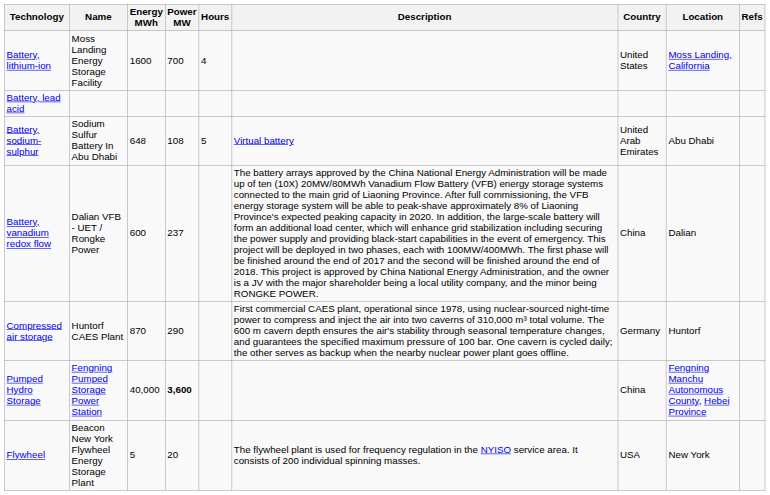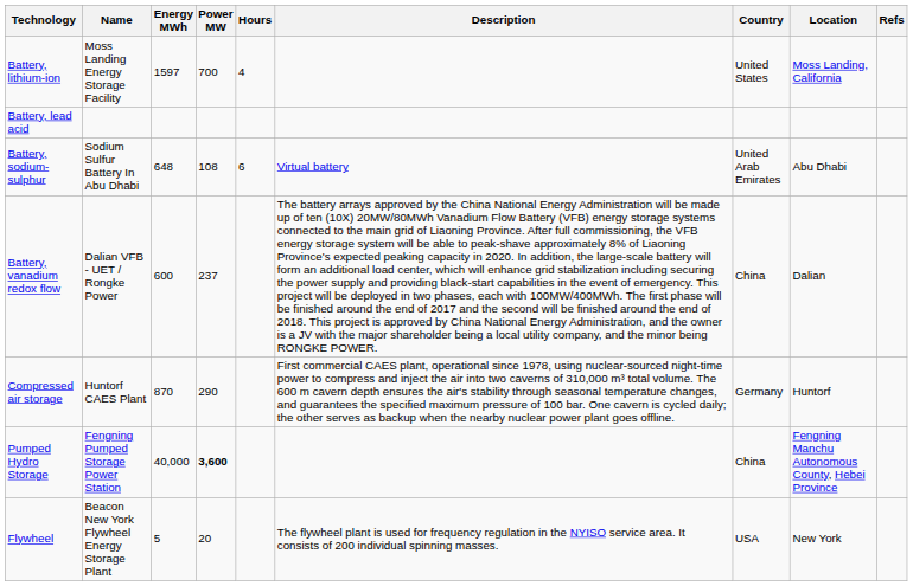Battery, lithium-ion | Energy MWh: 1600 -> 1597
Battery, sodium-sulphur | Hours: 5 -> 6
